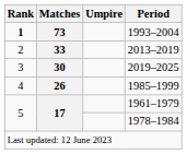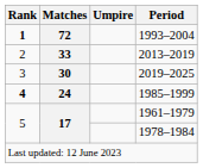1993–2004 | Matches: 73 -> 72
1985–1999 | Rank: normal -> bold
1985–1999 | Matches: 26 -> 24
